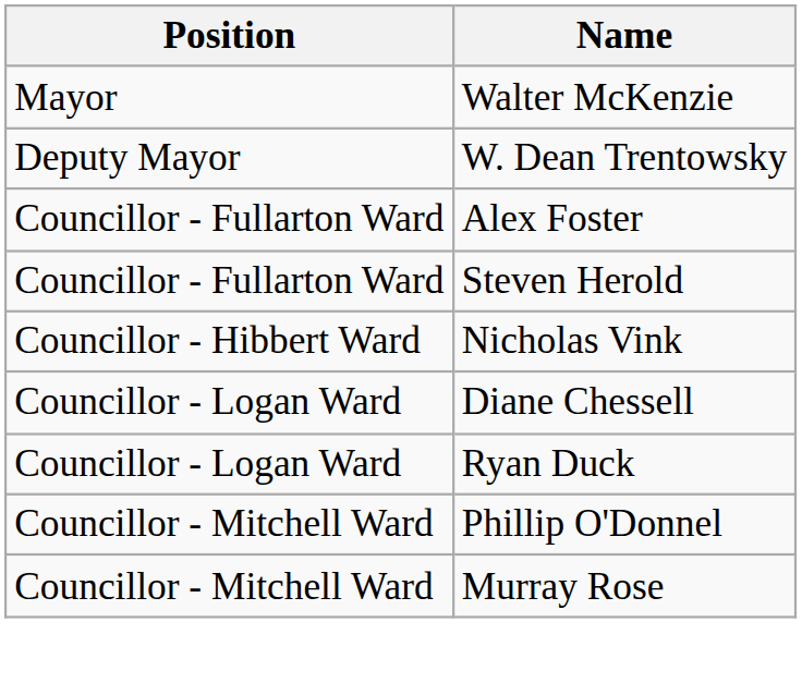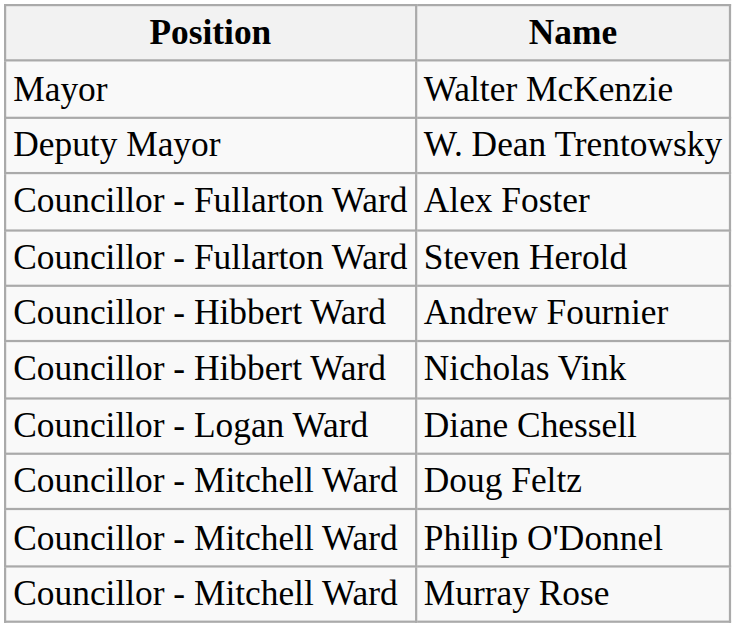+ row: Councillor - Hibbert Ward | Andrew Fournier
- row: Councillor - Logan Ward | Ryan Duck
+ row: Councillor - Mitchell Ward | Doug Feltz
